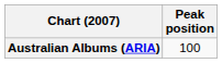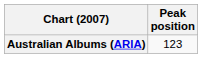Australian Albums (ARIA) | Peak position: 100 -> 123
